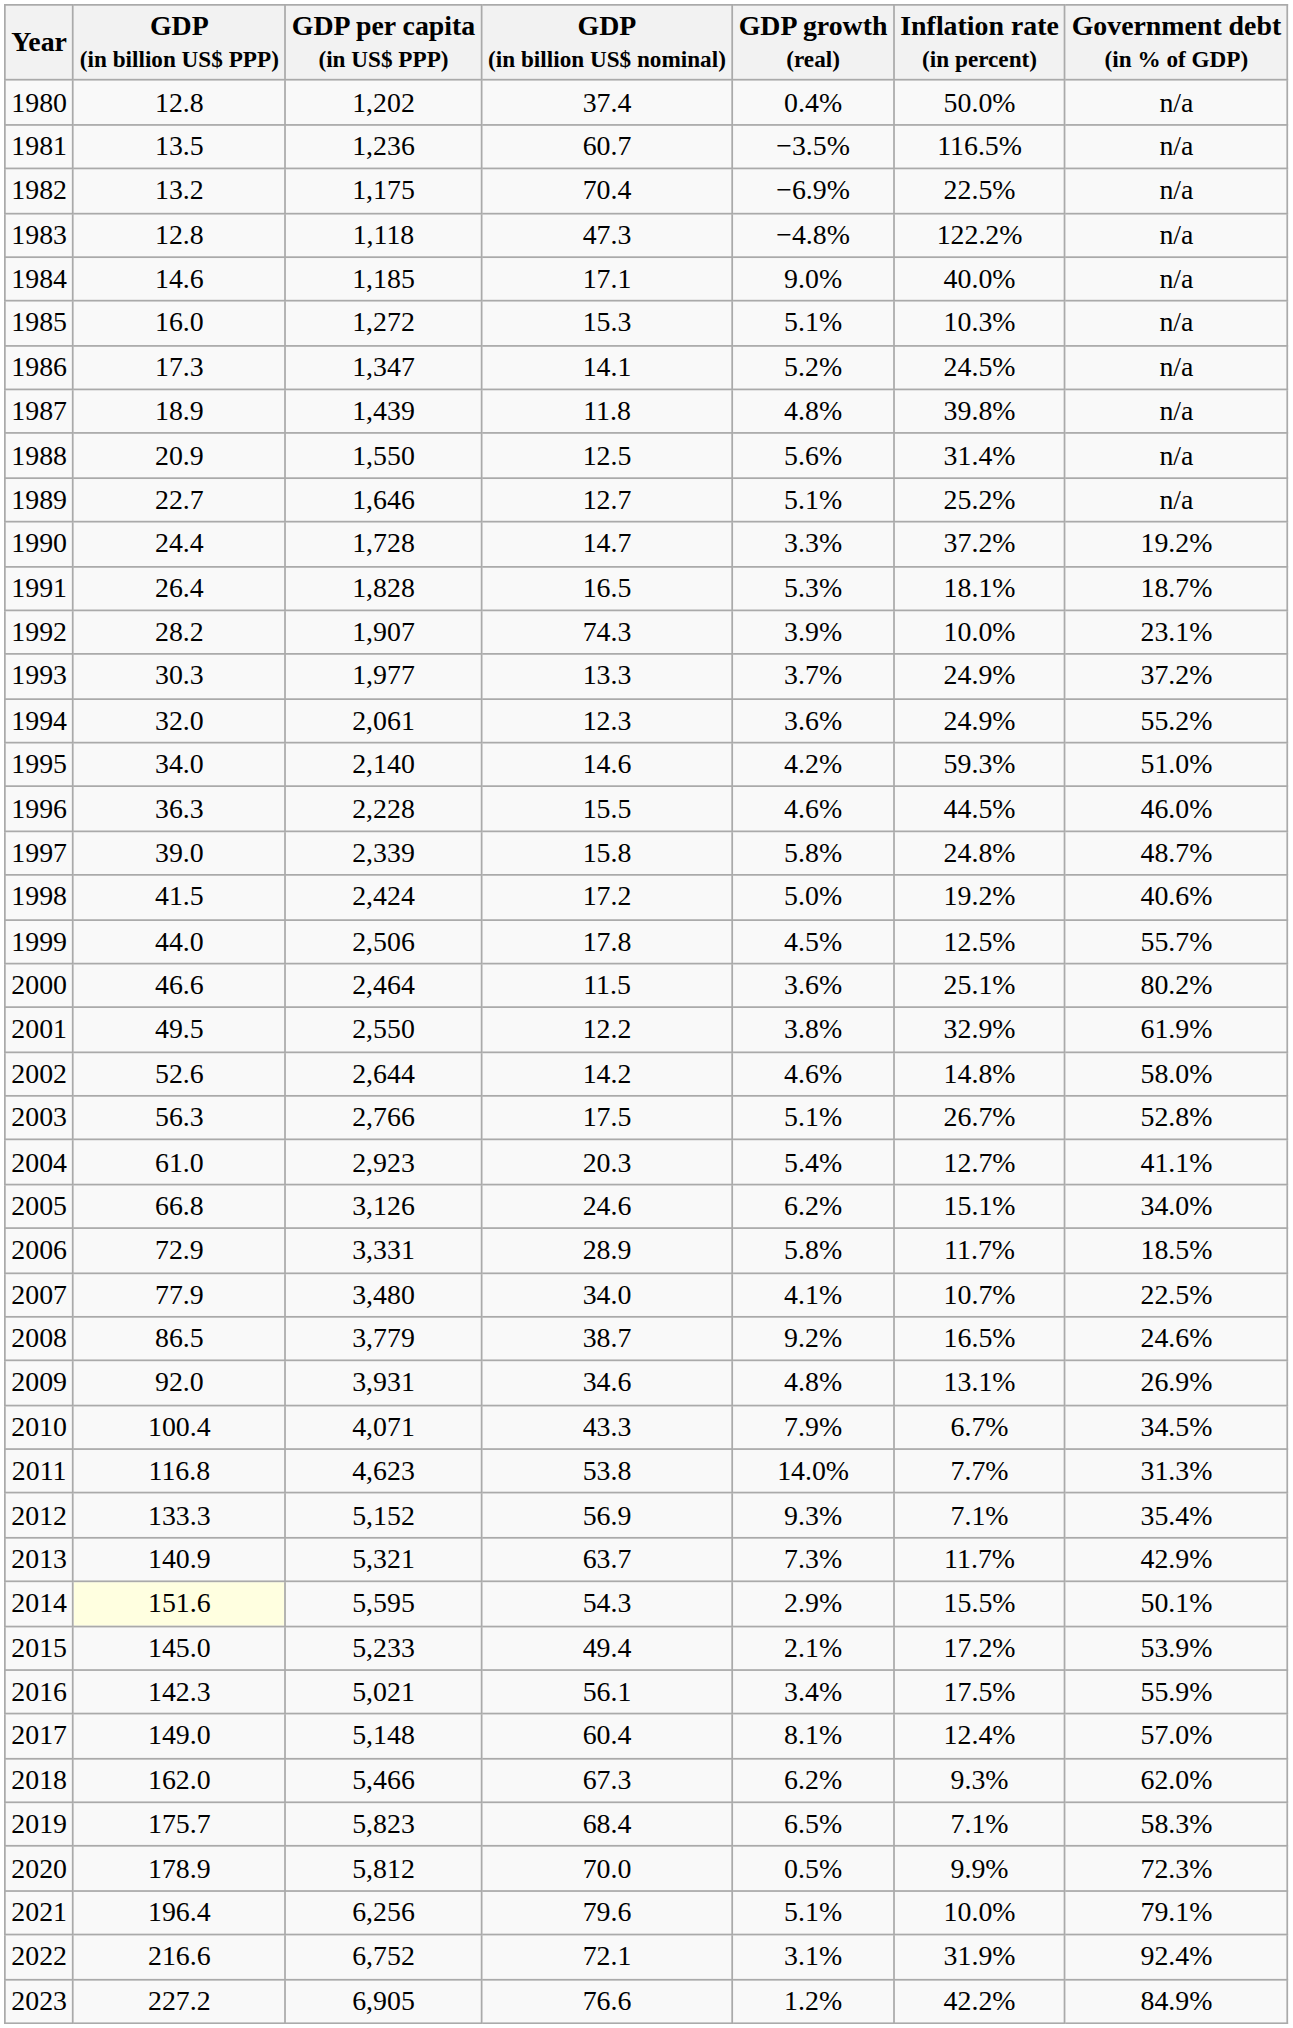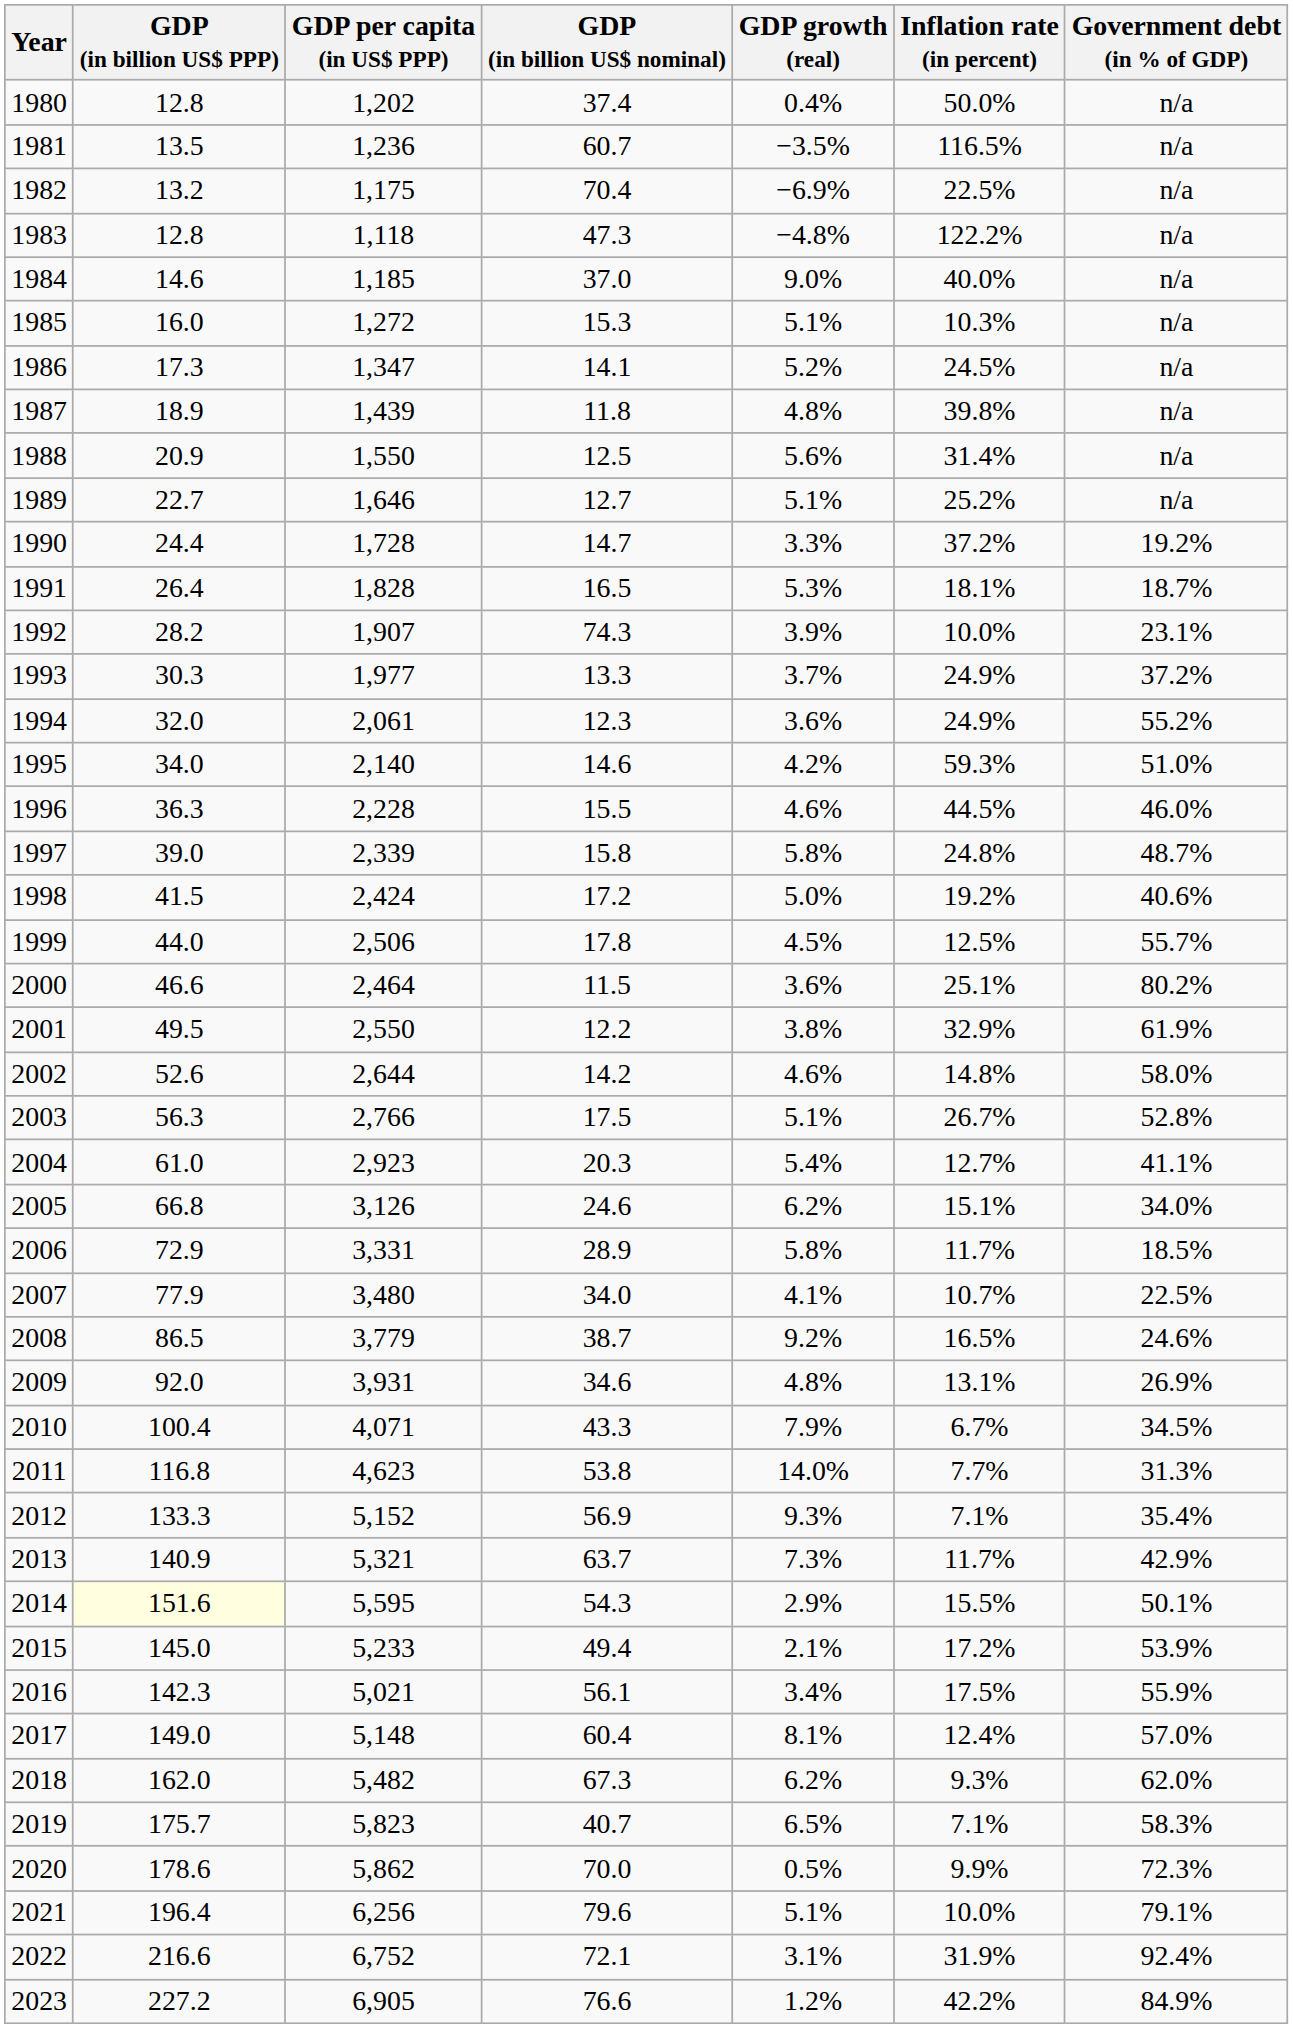1984 | GDP (in billion US$ nominal): 17.1 -> 37.0
2018 | GDP per capita (in US$ PPP): 5,466 -> 5,482
2019 | GDP (in billion US$ nominal): 68.4 -> 40.7
2020 | GDP (in billion US$ PPP): 178.9 -> 178.6
2020 | GDP per capita (in US$ PPP): 5,812 -> 5,862
